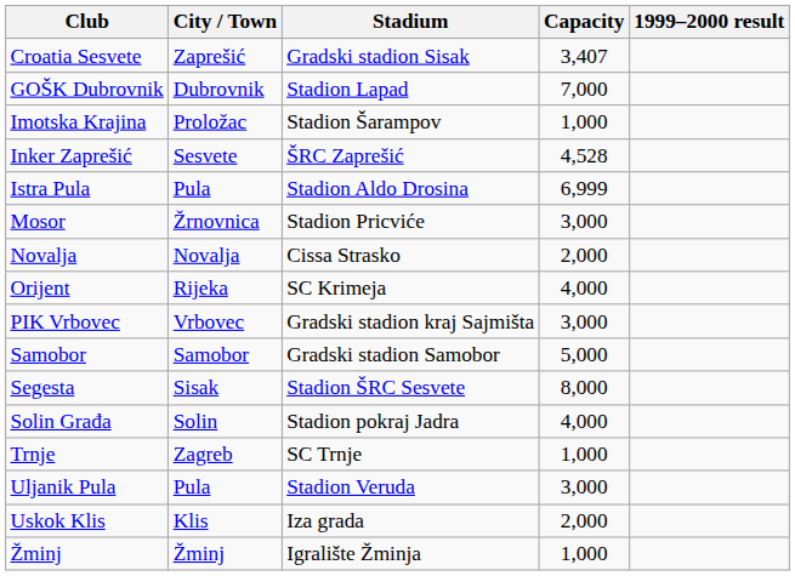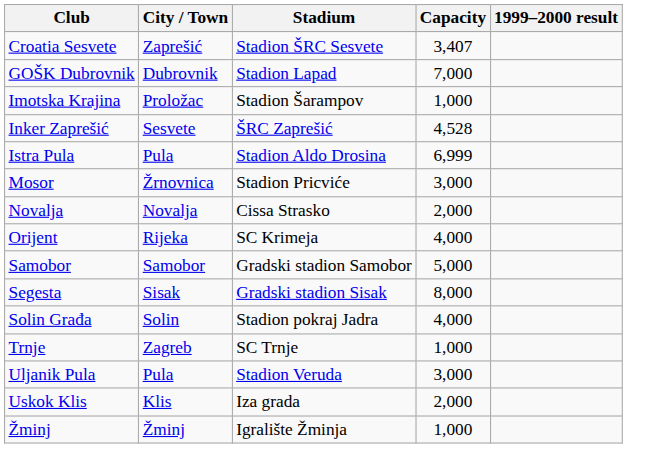Croatia Sesvete | Stadium: Gradski stadion Sisak -> Stadion ŠRC Sesvete
- row: PIK Vrbovec | Vrbovec | Gradski stadion kraj Sajmišta | 3,000
Segesta | Stadium: Stadion ŠRC Sesvete -> Gradski stadion Sisak
